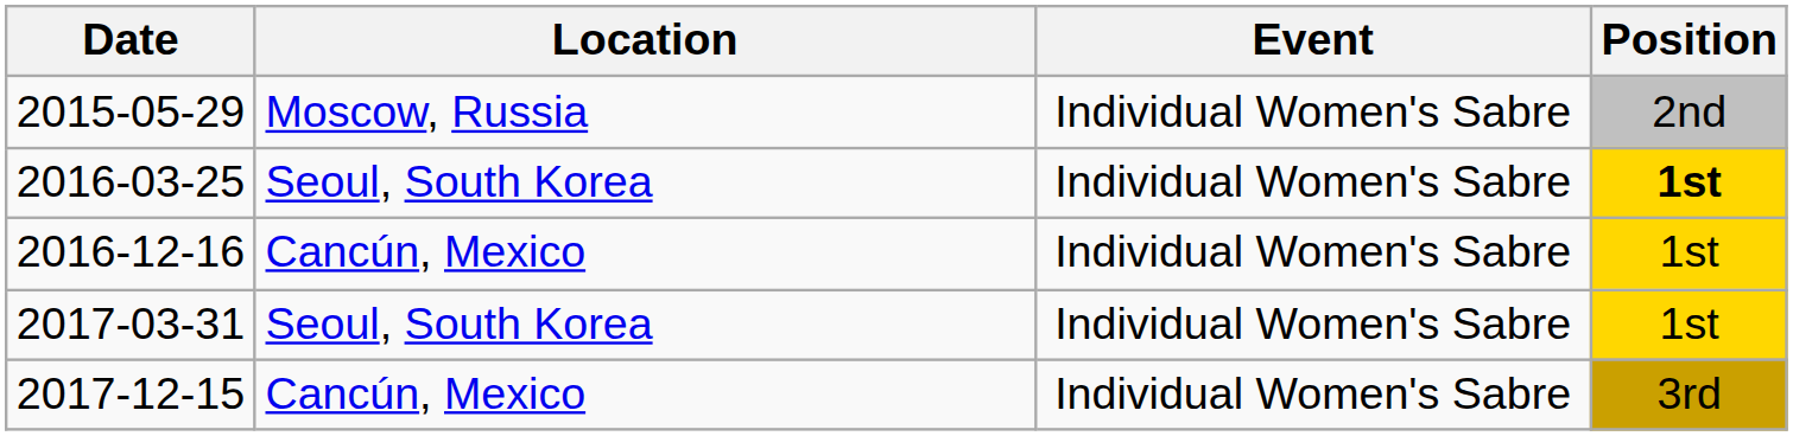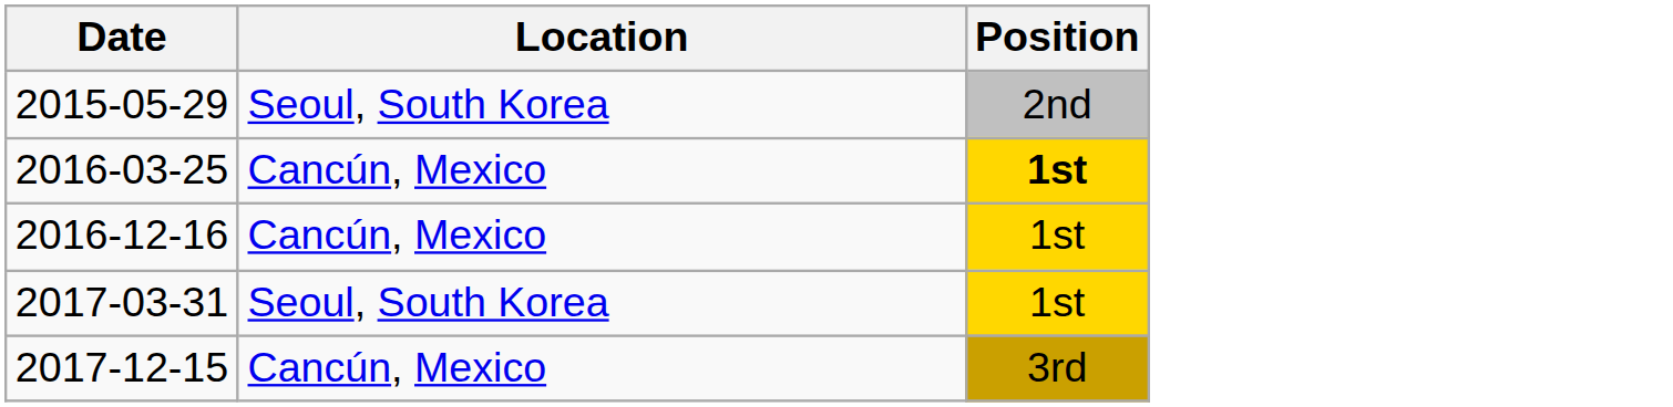- column: Event | Individual Women's Sabre | Individual Women's Sabre | Individual Women's Sabre | Individual Women's Sabre | Individual Women's Sabre
2015-05-29 | Location: Moscow, Russia -> Seoul, South Korea
2016-03-25 | Location: Seoul, South Korea -> Cancún, Mexico
